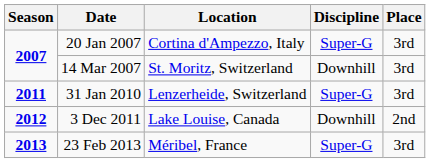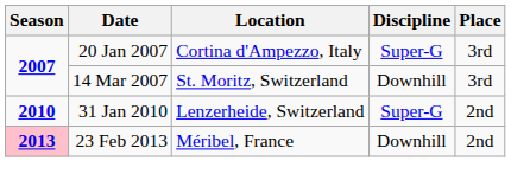31 Jan 2010 | Season: 2011 -> 2010
31 Jan 2010 | Place: 3rd -> 2nd
- row: 2012 | 3 Dec 2011 | Lake Louise, Canada | Downhill | 2nd
23 Feb 2013 | Season: no background -> pink background
23 Feb 2013 | Discipline: Super-G -> Downhill
23 Feb 2013 | Place: 3rd -> 2nd
